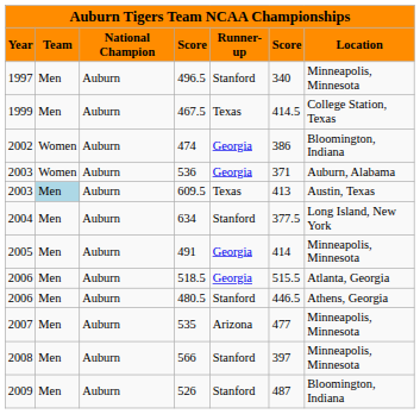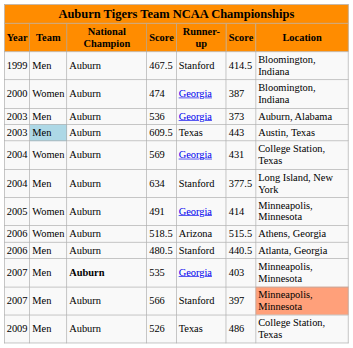- row: 1997 | Men | Auburn | 496.5 | Stanford | 340 | Minneapolis, Minnesota
467.5 | column 5: Texas -> Stanford
467.5 | column 7: College Station, Texas -> Bloomington, Indiana
474 | column 1: 2002 -> 2000
474 | column 6: 386 -> 387
536 | column 2: Women -> Men
536 | column 6: 371 -> 373
609.5 | column 6: 413 -> 443
+ row: 2004 | Women | Auburn | 569 | Georgia | 431 | College Station, Texas
491 | column 2: Men -> Women
518.5 | column 2: Men -> Women
518.5 | column 5: Georgia -> Arizona
518.5 | column 7: Atlanta, Georgia -> Athens, Georgia
480.5 | column 6: 446.5 -> 440.5
480.5 | column 7: Athens, Georgia -> Atlanta, Georgia
535 | column 3: normal -> bold
535 | column 5: Arizona -> Georgia
535 | column 6: 477 -> 403
566 | column 1: 2008 -> 2007
566 | column 7: no background -> lightsalmon background
526 | column 5: Stanford -> Texas
526 | column 6: 487 -> 486
526 | column 7: Bloomington, Indiana -> College Station, Texas
